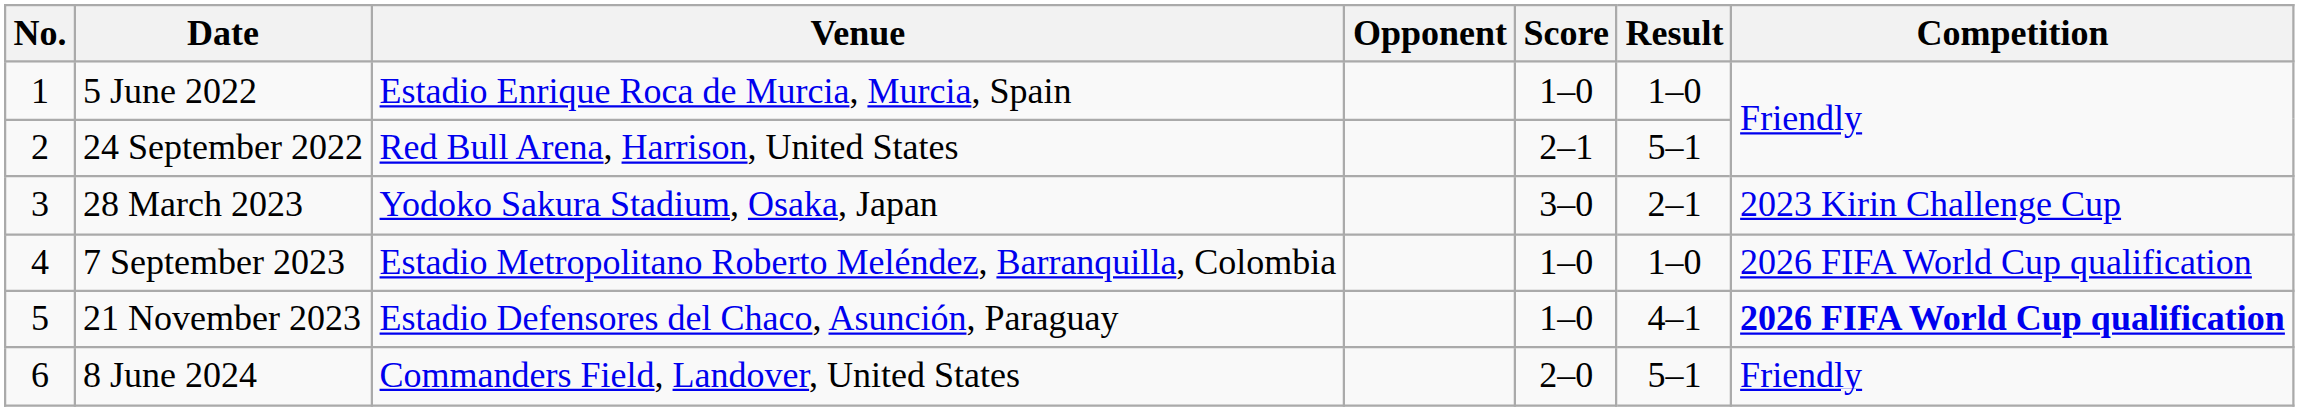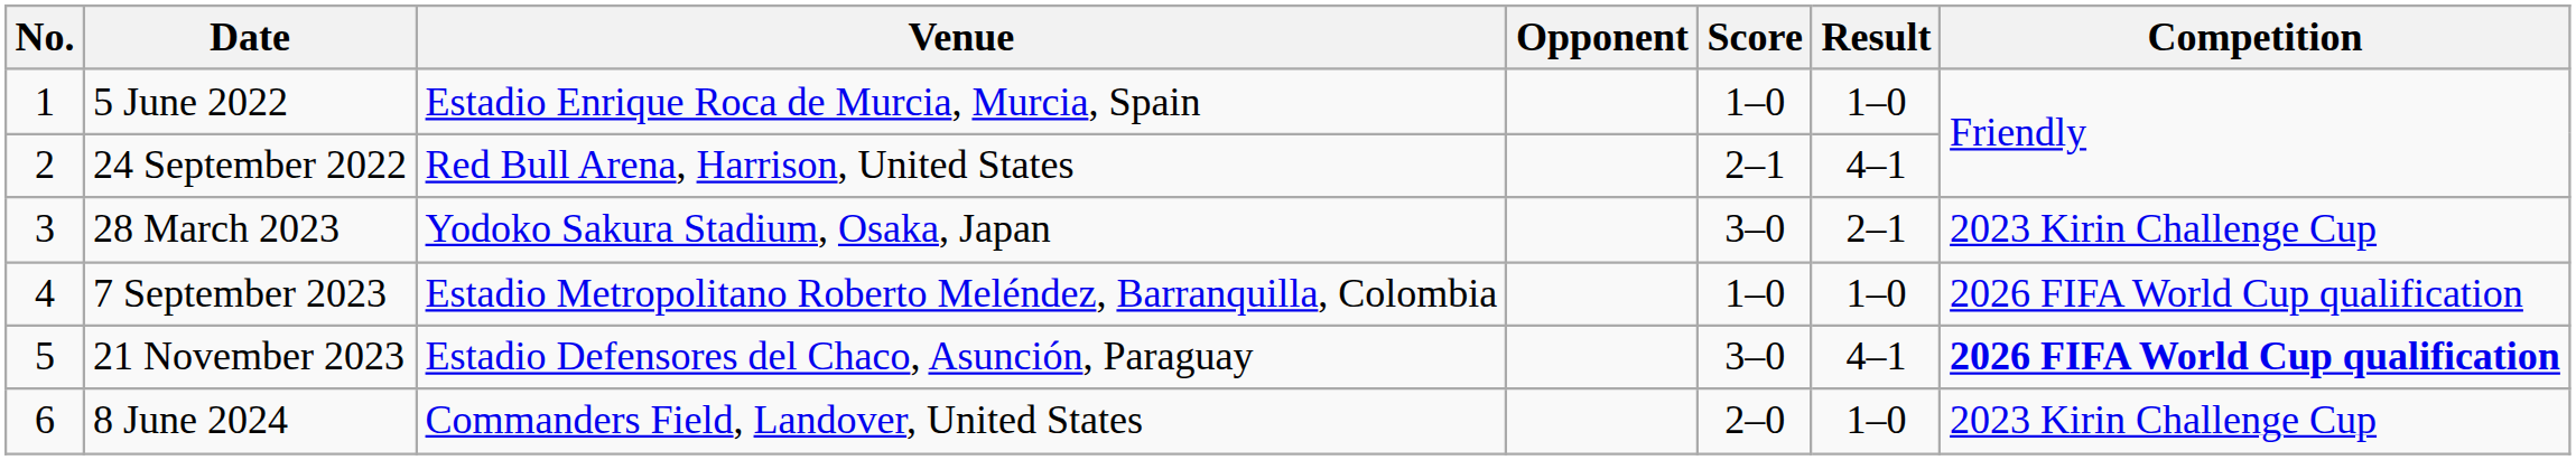24 September 2022 | Result: 5–1 -> 4–1
21 November 2023 | Score: 1–0 -> 3–0
8 June 2024 | Result: 5–1 -> 1–0
8 June 2024 | Competition: Friendly -> 2023 Kirin Challenge Cup
